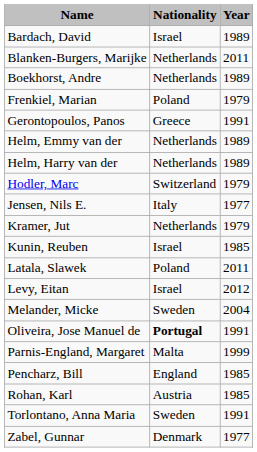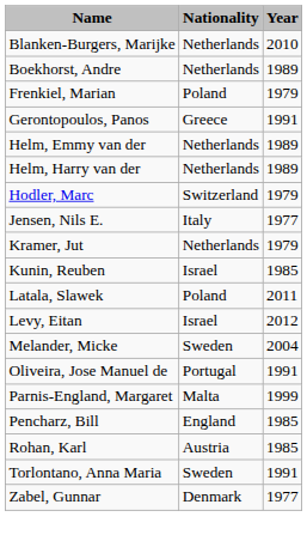- row: Bardach, David | Israel | 1989
Blanken-Burgers, Marijke | Year: 2011 -> 2010
Oliveira, Jose Manuel de | Nationality: bold -> normal
